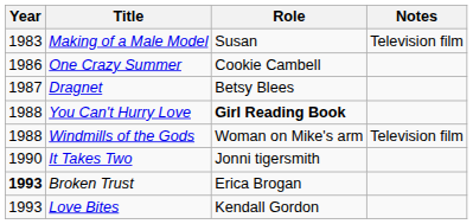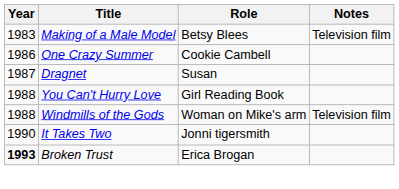Making of a Male Model | Role: Susan -> Betsy Blees
Dragnet | Role: Betsy Blees -> Susan
You Can't Hurry Love | Role: bold -> normal
- row: 1993 | Love Bites | Kendall Gordon
